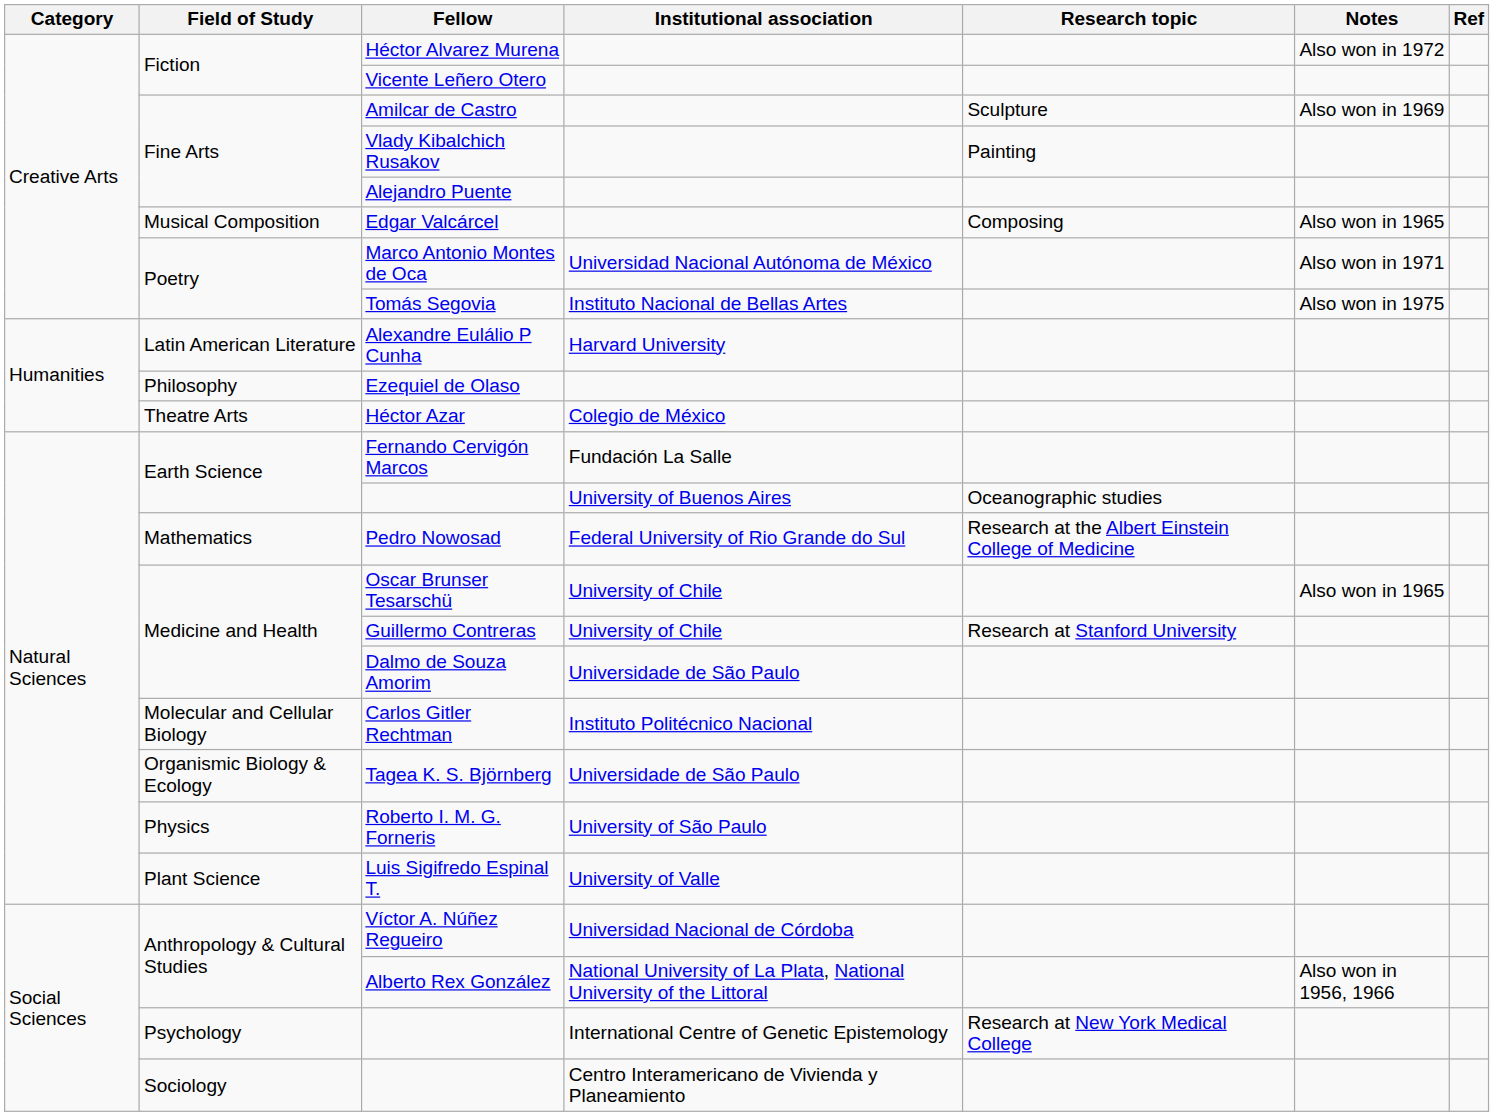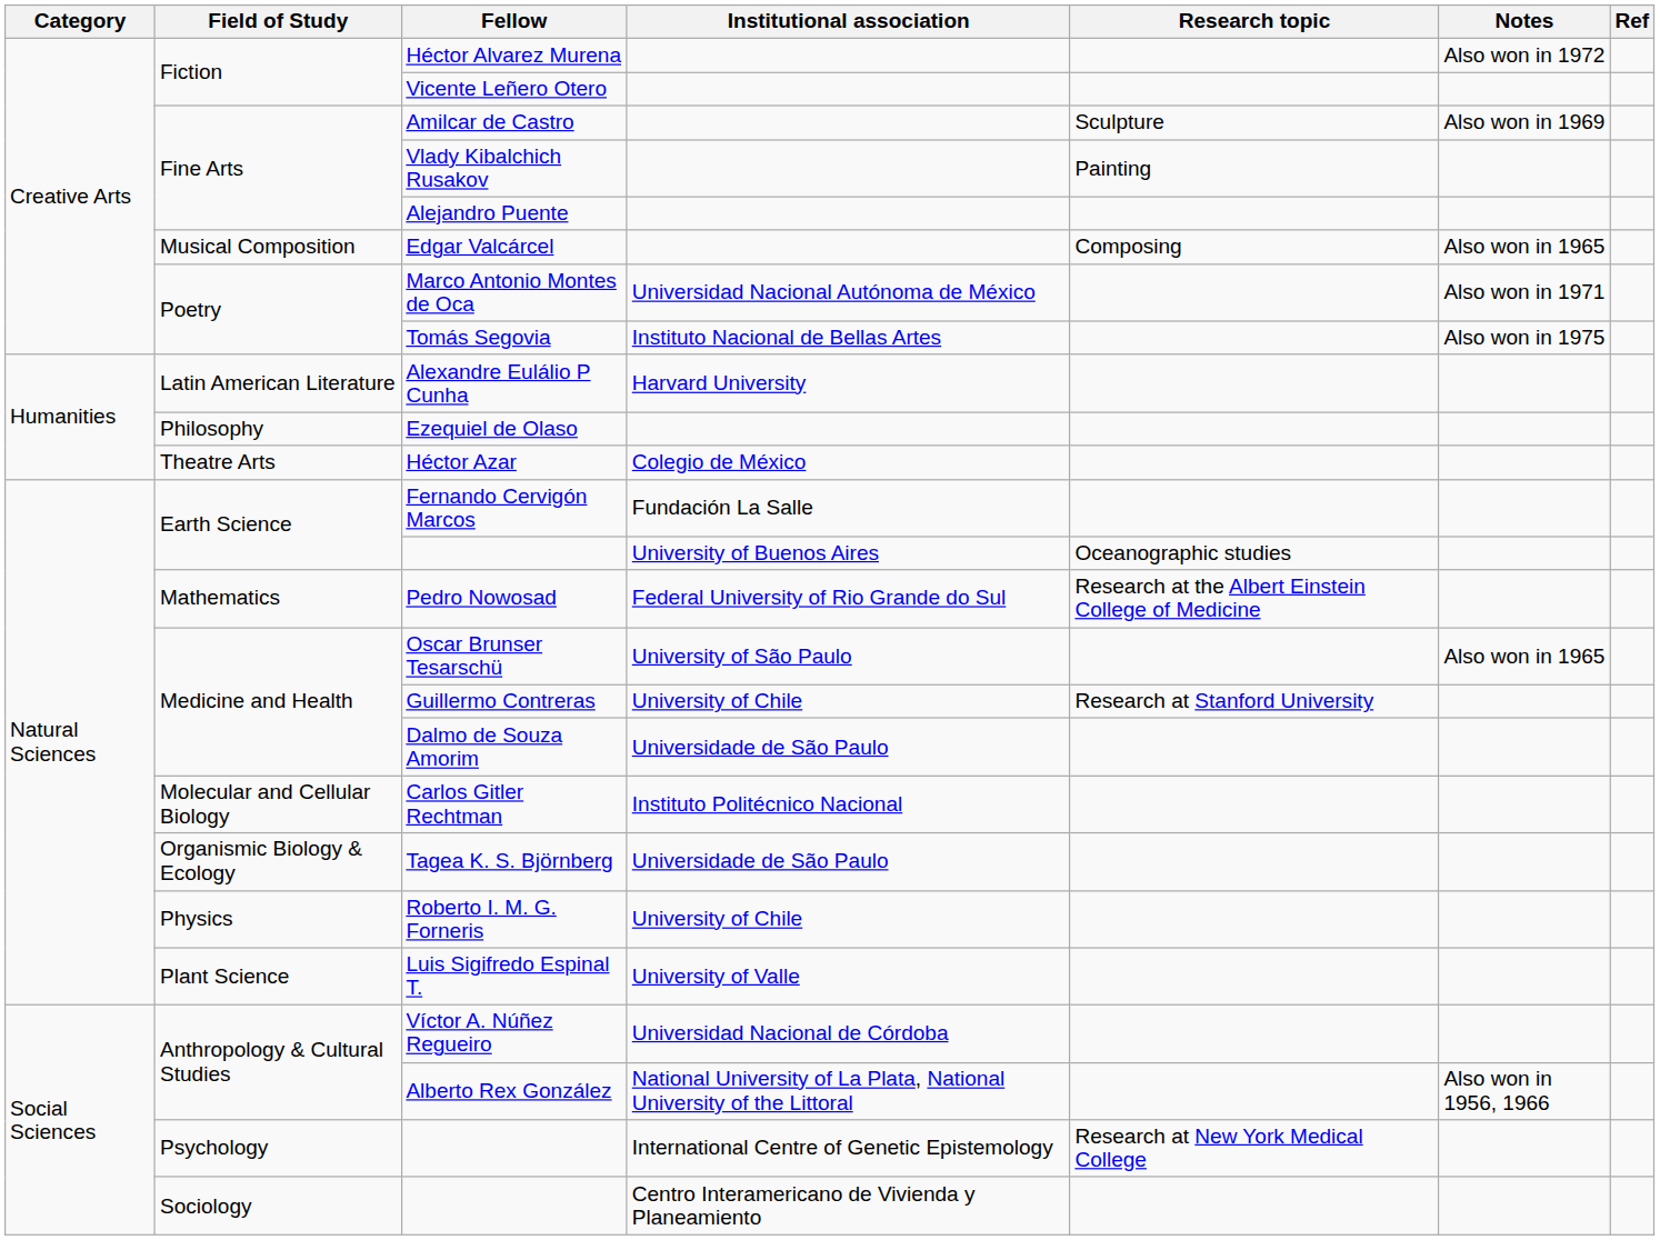Oscar Brunser Tesarschü | Institutional association: University of Chile -> University of São Paulo
Roberto I. M. G. Forneris | Institutional association: University of São Paulo -> University of Chile
